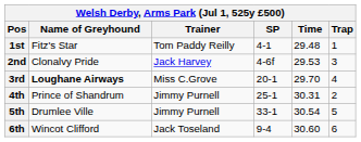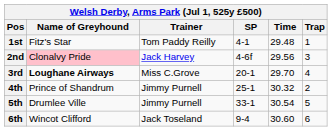2nd | Name of Greyhound: no background -> pink background
2nd | Time: 29.53 -> 29.56
4th | Time: 30.31 -> 30.32
